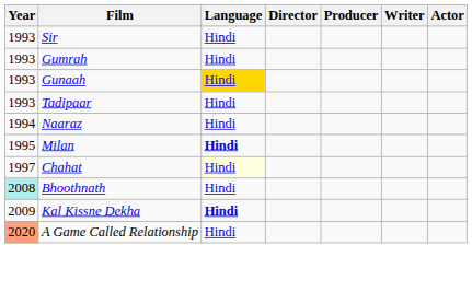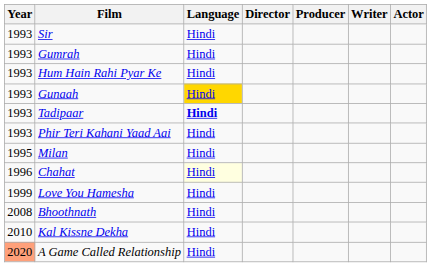+ row: 1993 | Hum Hain Rahi Pyar Ke | Hindi
Tadipaar | Language: normal -> bold
+ row: 1993 | Phir Teri Kahani Yaad Aai | Hindi
- row: 1994 | Naaraz | Hindi
Milan | Language: bold -> normal
Chahat | Year: 1997 -> 1996
+ row: 1999 | Love You Hamesha | Hindi
Bhoothnath | Year: paleturquoise background -> no background
Kal Kissne Dekha | Year: 2009 -> 2010
Kal Kissne Dekha | Language: bold -> normal
